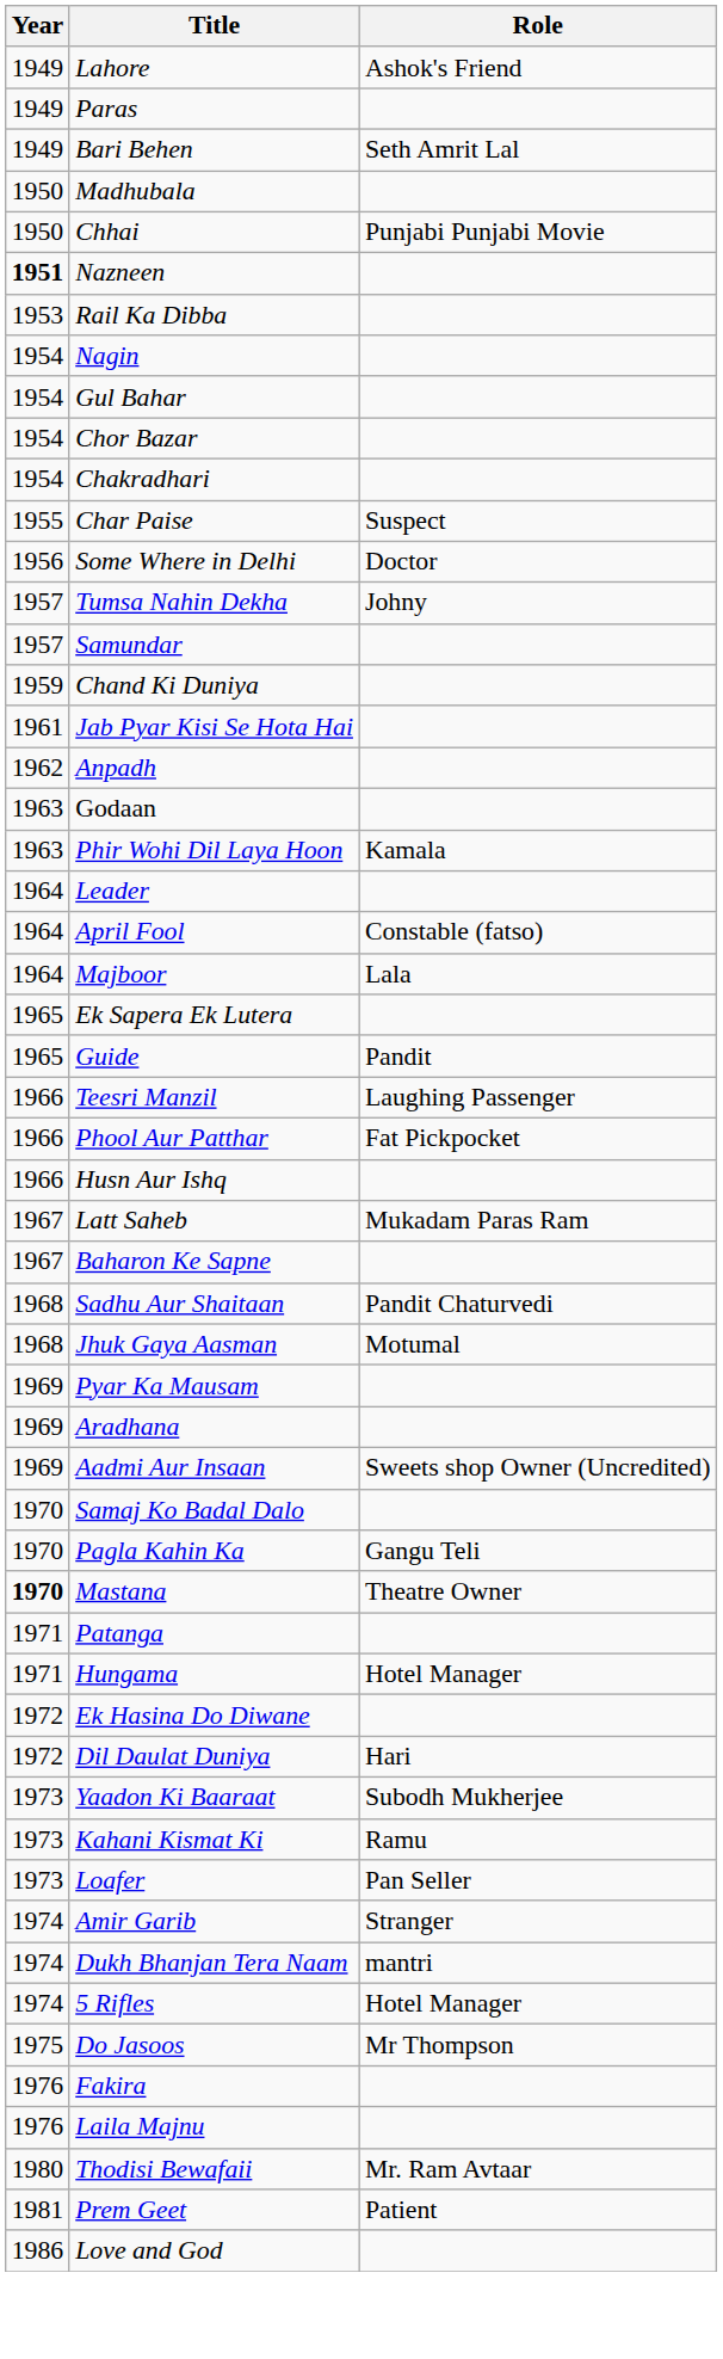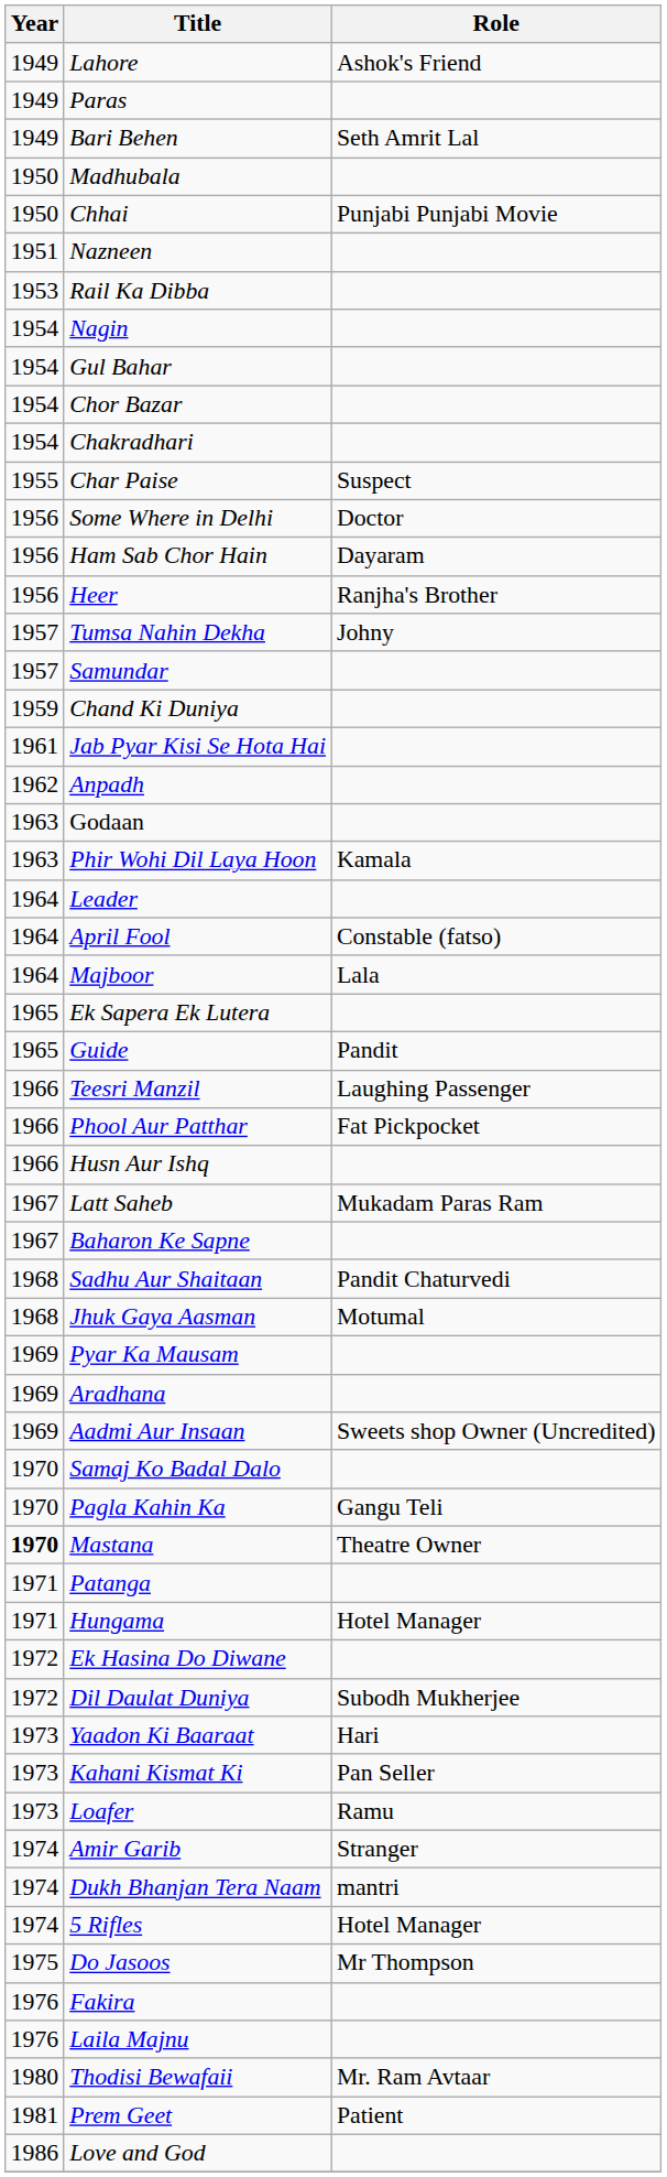Nazneen | Year: bold -> normal
+ row: 1956 | Ham Sab Chor Hain | Dayaram
+ row: 1956 | Heer | Ranjha's Brother
Dil Daulat Duniya | Role: Hari -> Subodh Mukherjee
Yaadon Ki Baaraat | Role: Subodh Mukherjee -> Hari
Kahani Kismat Ki | Role: Ramu -> Pan Seller
Loafer | Role: Pan Seller -> Ramu
